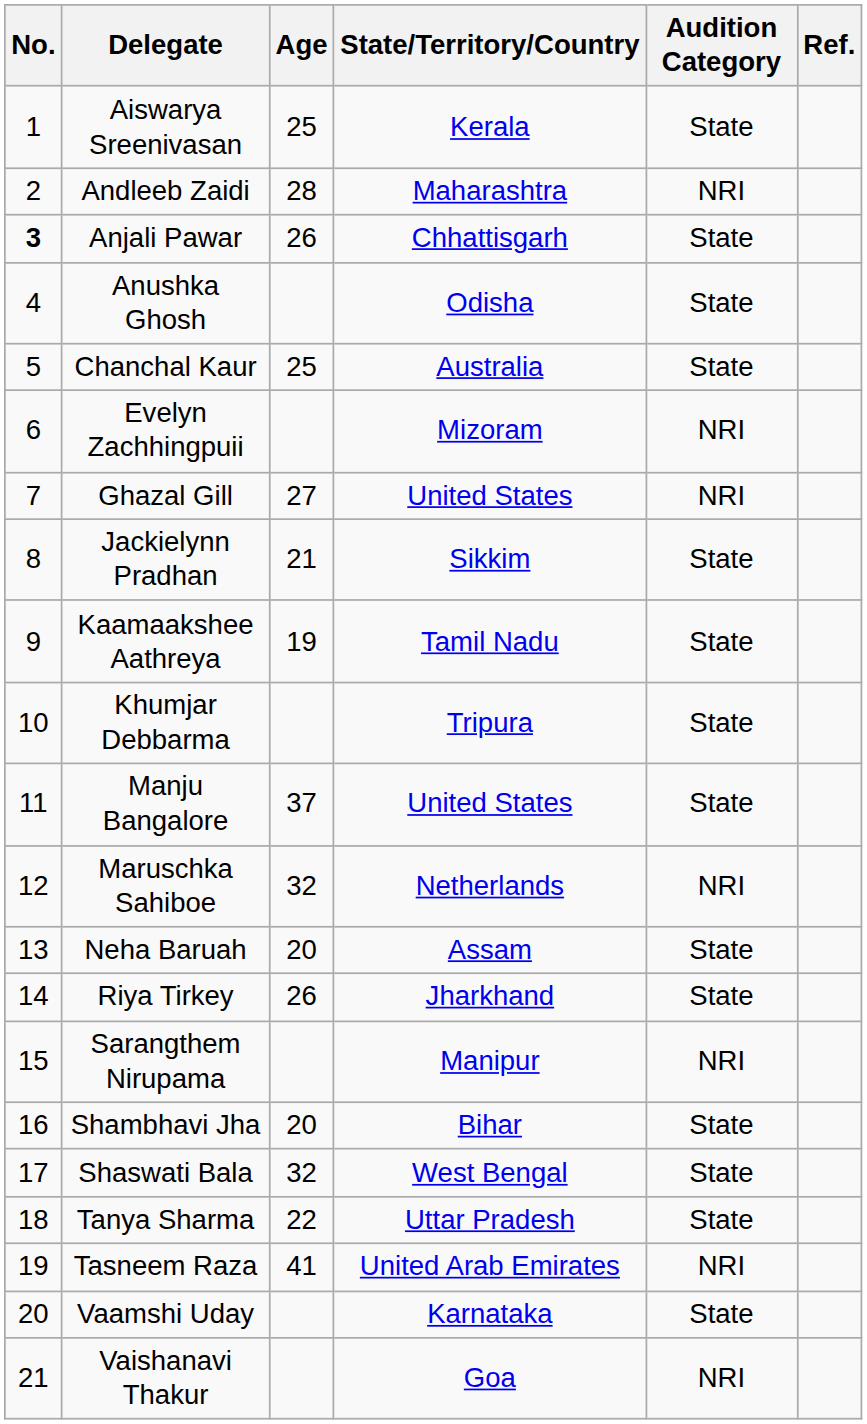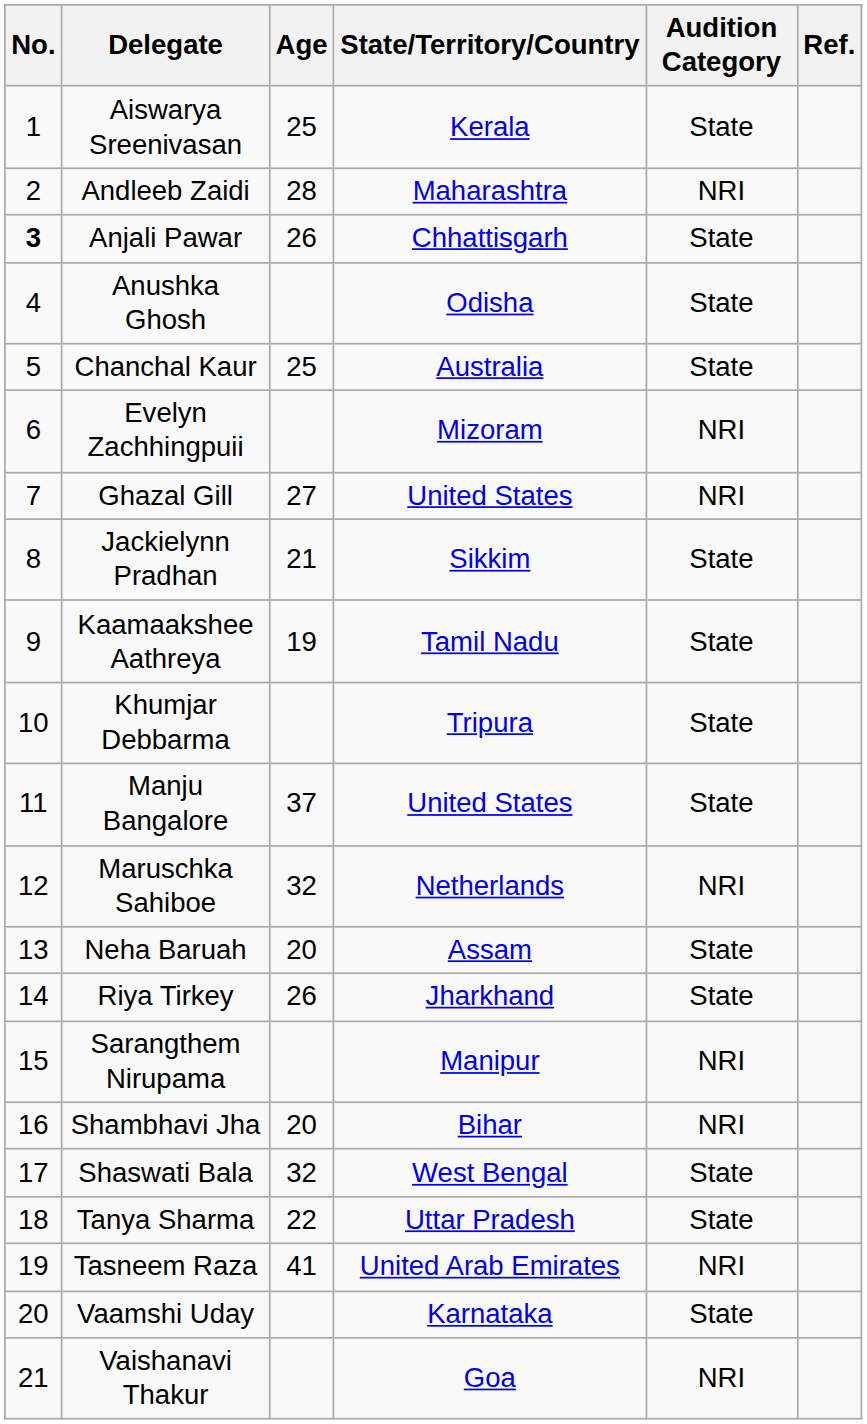Shambhavi Jha | Audition Category: State -> NRI
